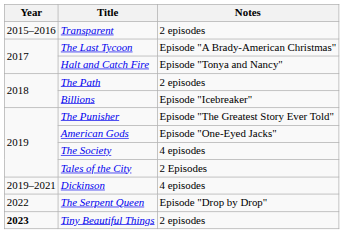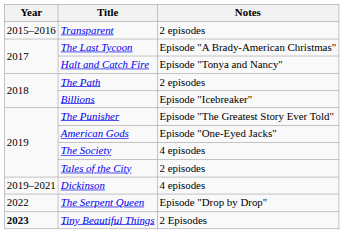Tales of the City | Notes: 2 Episodes -> 2 episodes
Tiny Beautiful Things | Notes: 2 episodes -> 2 Episodes
